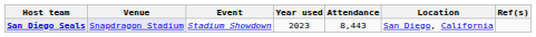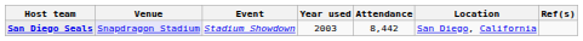San Diego Seals | Year used: 2023 -> 2003
San Diego Seals | Attendance: 8,443 -> 8,442
